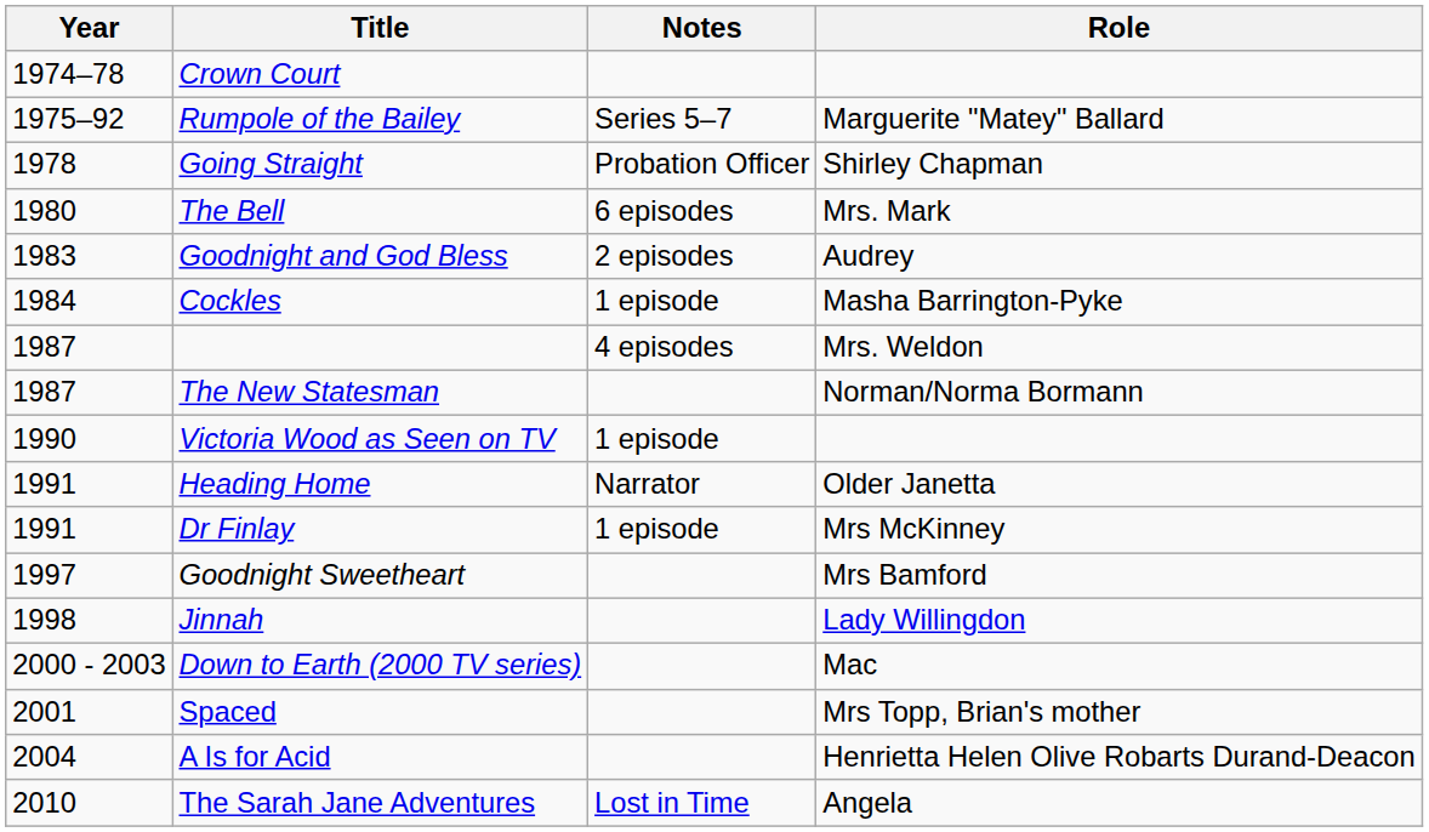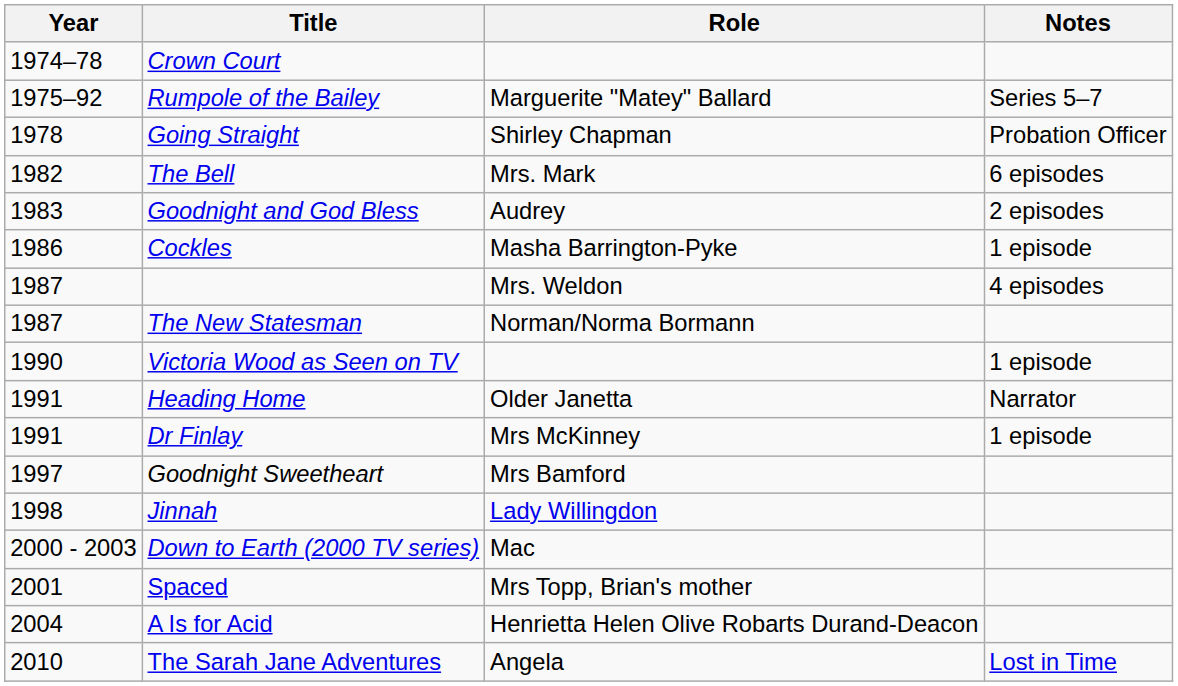columns swapped: Role <-> Notes
The Bell | Year: 1980 -> 1982
Cockles | Year: 1984 -> 1986
